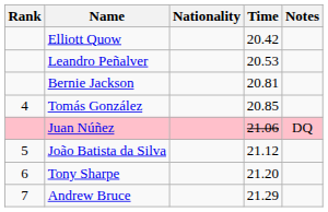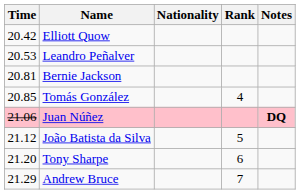columns swapped: Rank <-> Time
Juan Núñez | Notes: normal -> bold
